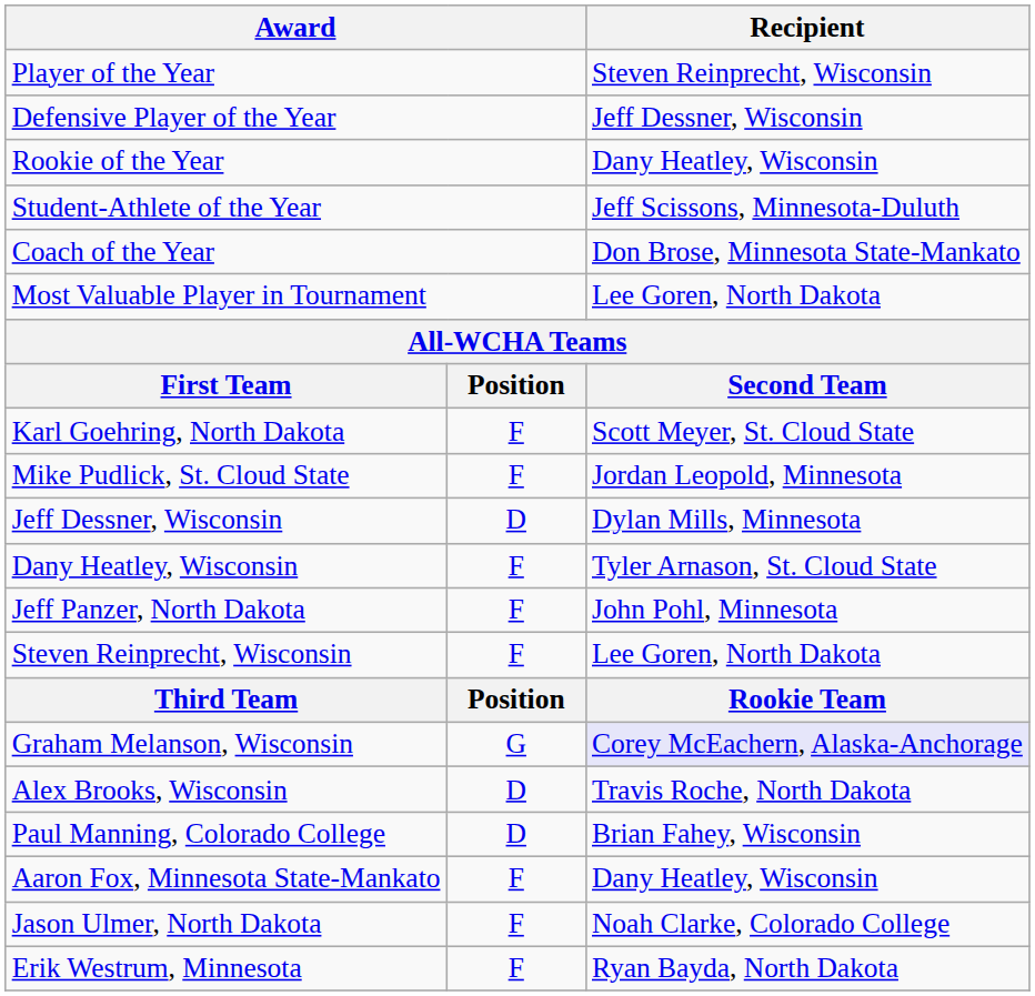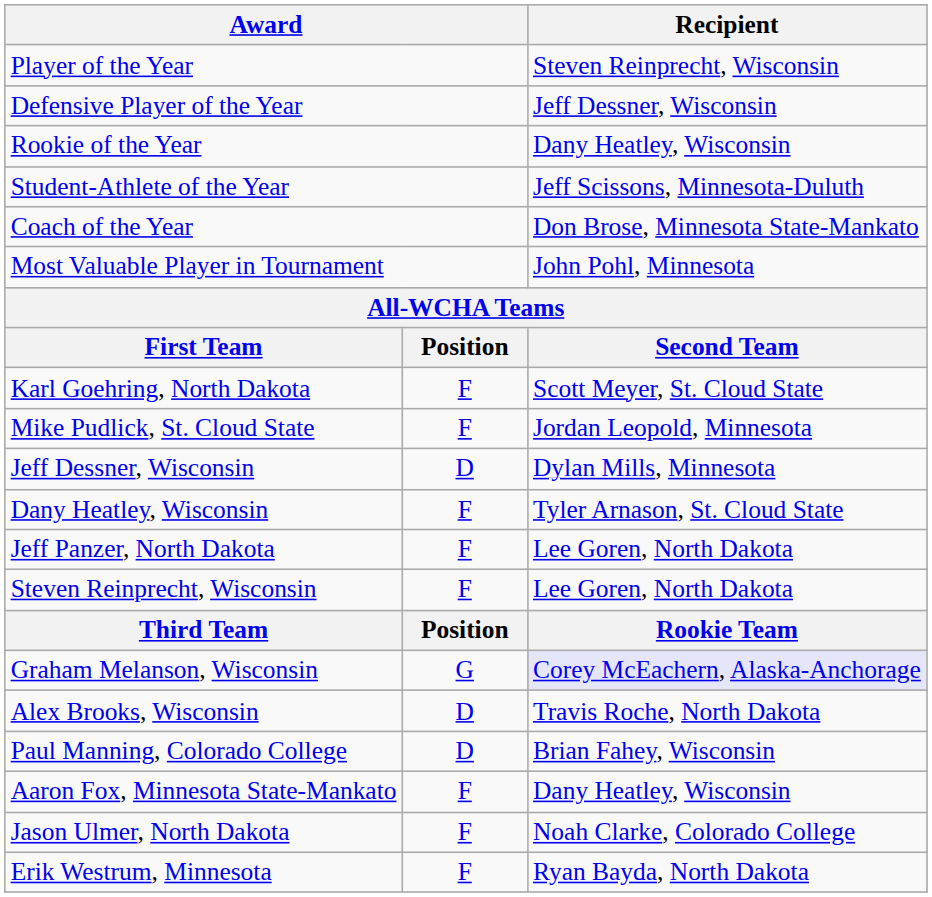Most Valuable Player in Tournament | Recipient: Lee Goren, North Dakota -> John Pohl, Minnesota
Jeff Panzer, North Dakota | Recipient: John Pohl, Minnesota -> Lee Goren, North Dakota
